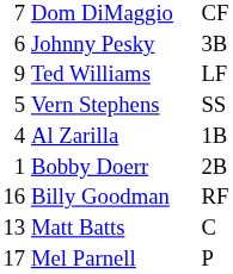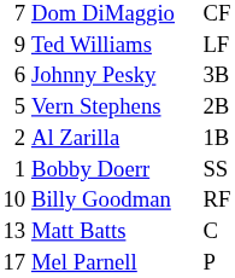rows swapped: Johnny Pesky <-> Ted Williams
Vern Stephens | column 3: SS -> 2B
Al Zarilla | column 1: 4 -> 2
Bobby Doerr | column 3: 2B -> SS
Billy Goodman | column 1: 16 -> 10
